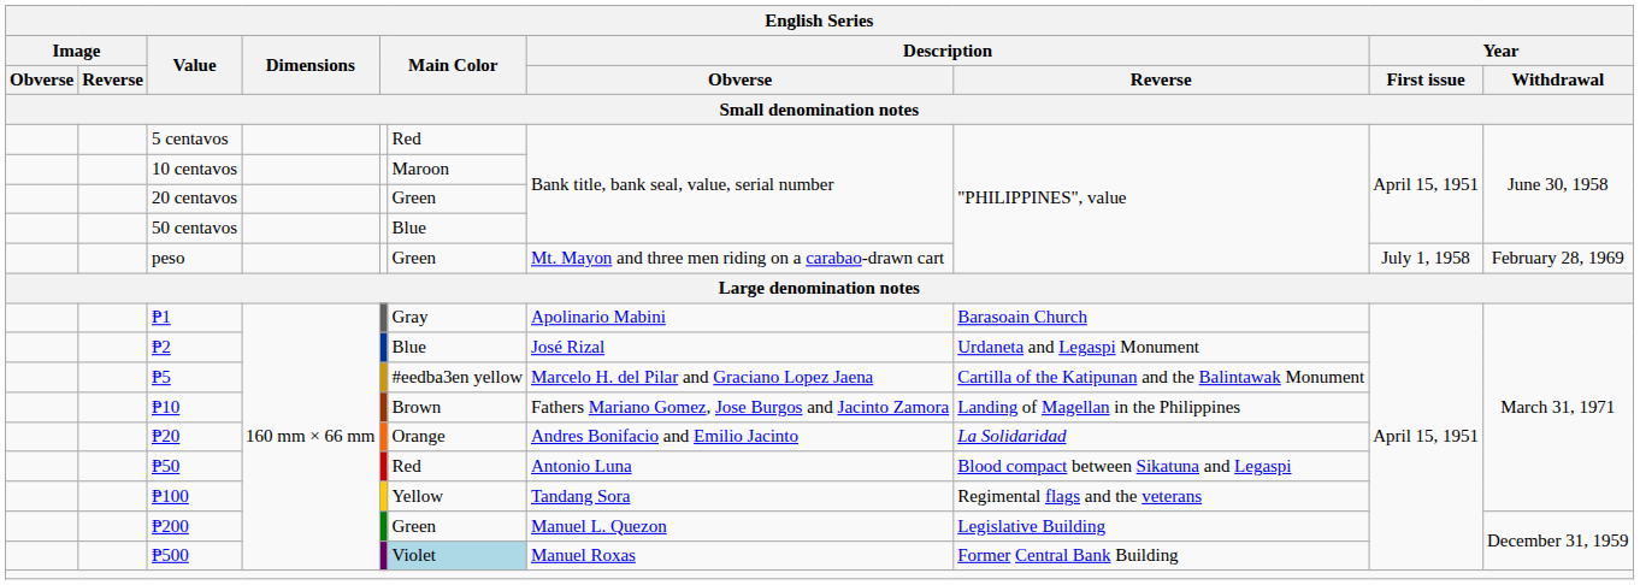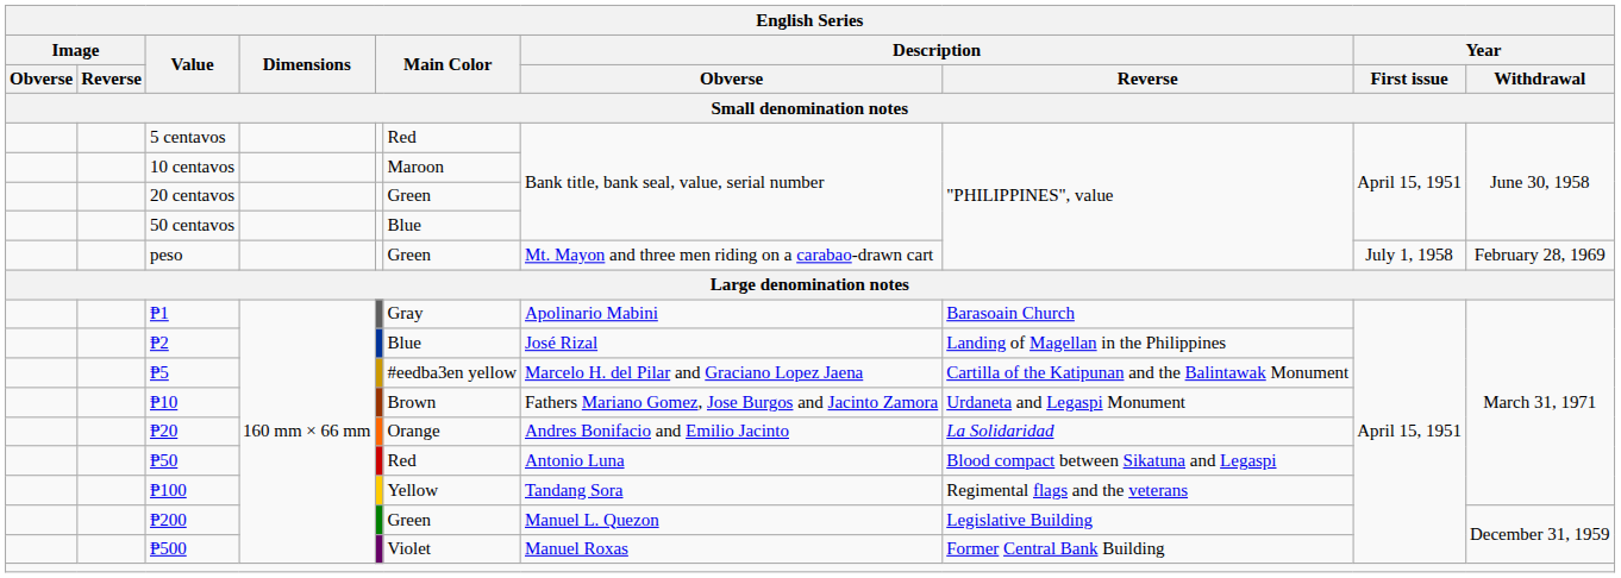₱2 | Description / Reverse: Urdaneta and Legaspi Monument -> Landing of Magellan in the Philippines
₱10 | Description / Reverse: Landing of Magellan in the Philippines -> Urdaneta and Legaspi Monument
₱500 | column 6: lightblue background -> no background
